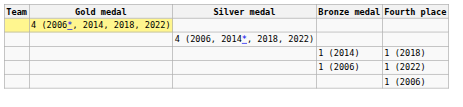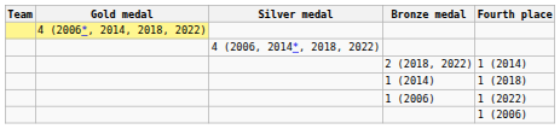+ row: 2 (2018, 2022) | 1 (2014)
